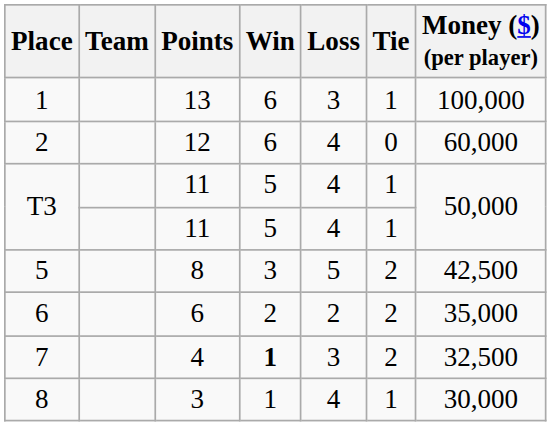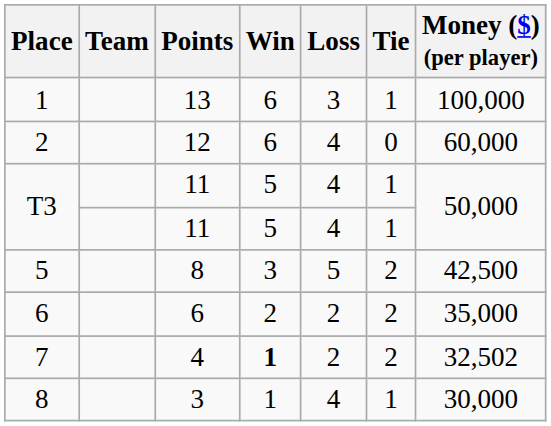7 | Loss: 3 -> 2
7 | Money ($) (per player): 32,500 -> 32,502
